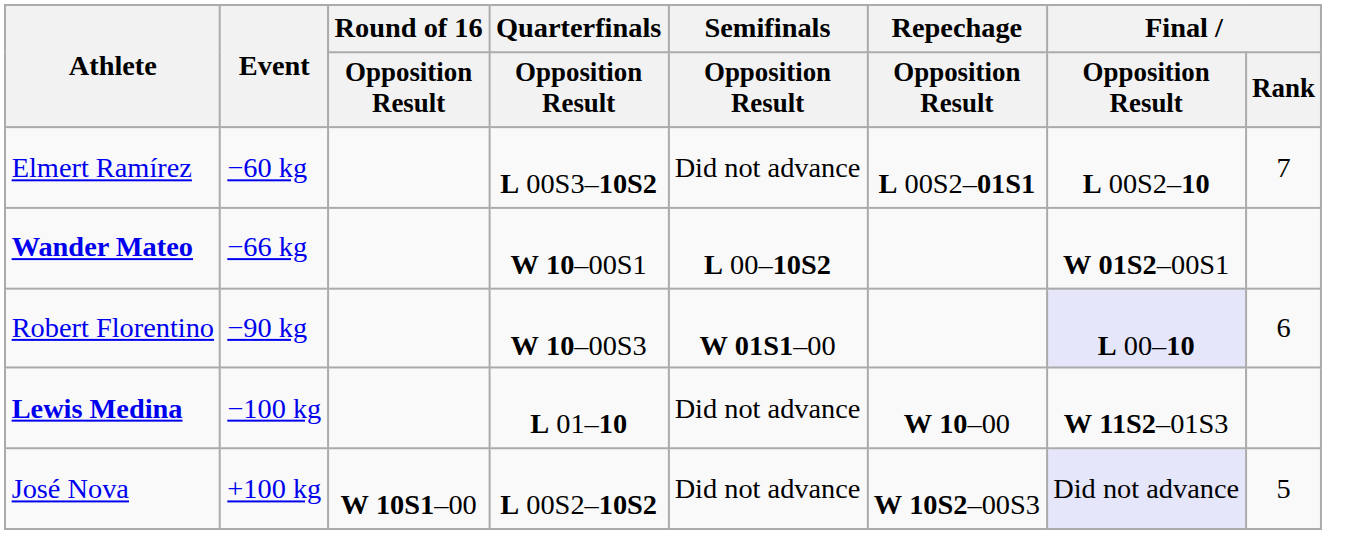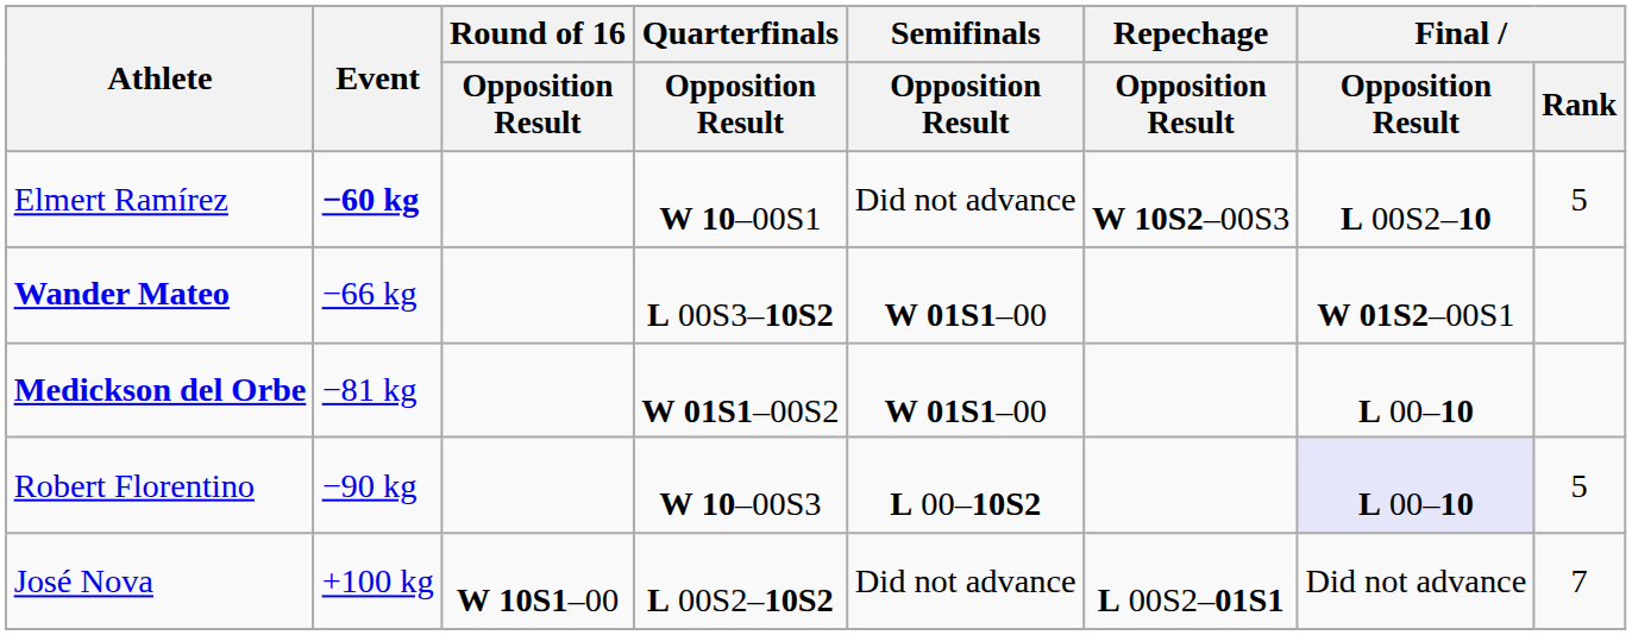Elmert Ramírez | Event: normal -> bold
Elmert Ramírez | Quarterfinals / Opposition Result: L 00S3–10S2 -> W 10–00S1
Elmert Ramírez | Repechage / Opposition Result: L 00S2–01S1 -> W 10S2–00S3
Elmert Ramírez | Final / Rank: 7 -> 5
Wander Mateo | Quarterfinals / Opposition Result: W 10–00S1 -> L 00S3–10S2
Wander Mateo | Semifinals / Opposition Result: L 00–10S2 -> W 01S1–00
+ row: Medickson del Orbe | −81 kg | W 01S1–00S2 | W 01S1–00 | L 00–10
Robert Florentino | Semifinals / Opposition Result: W 01S1–00 -> L 00–10S2
Robert Florentino | Final / Rank: 6 -> 5
- row: Lewis Medina | −100 kg | L 01–10 | Did not advance | W 10–00 | W 11S2–01S3
José Nova | Repechage / Opposition Result: W 10S2–00S3 -> L 00S2–01S1
José Nova | Final / Opposition Result: lavender background -> no background
José Nova | Final / Rank: 5 -> 7
